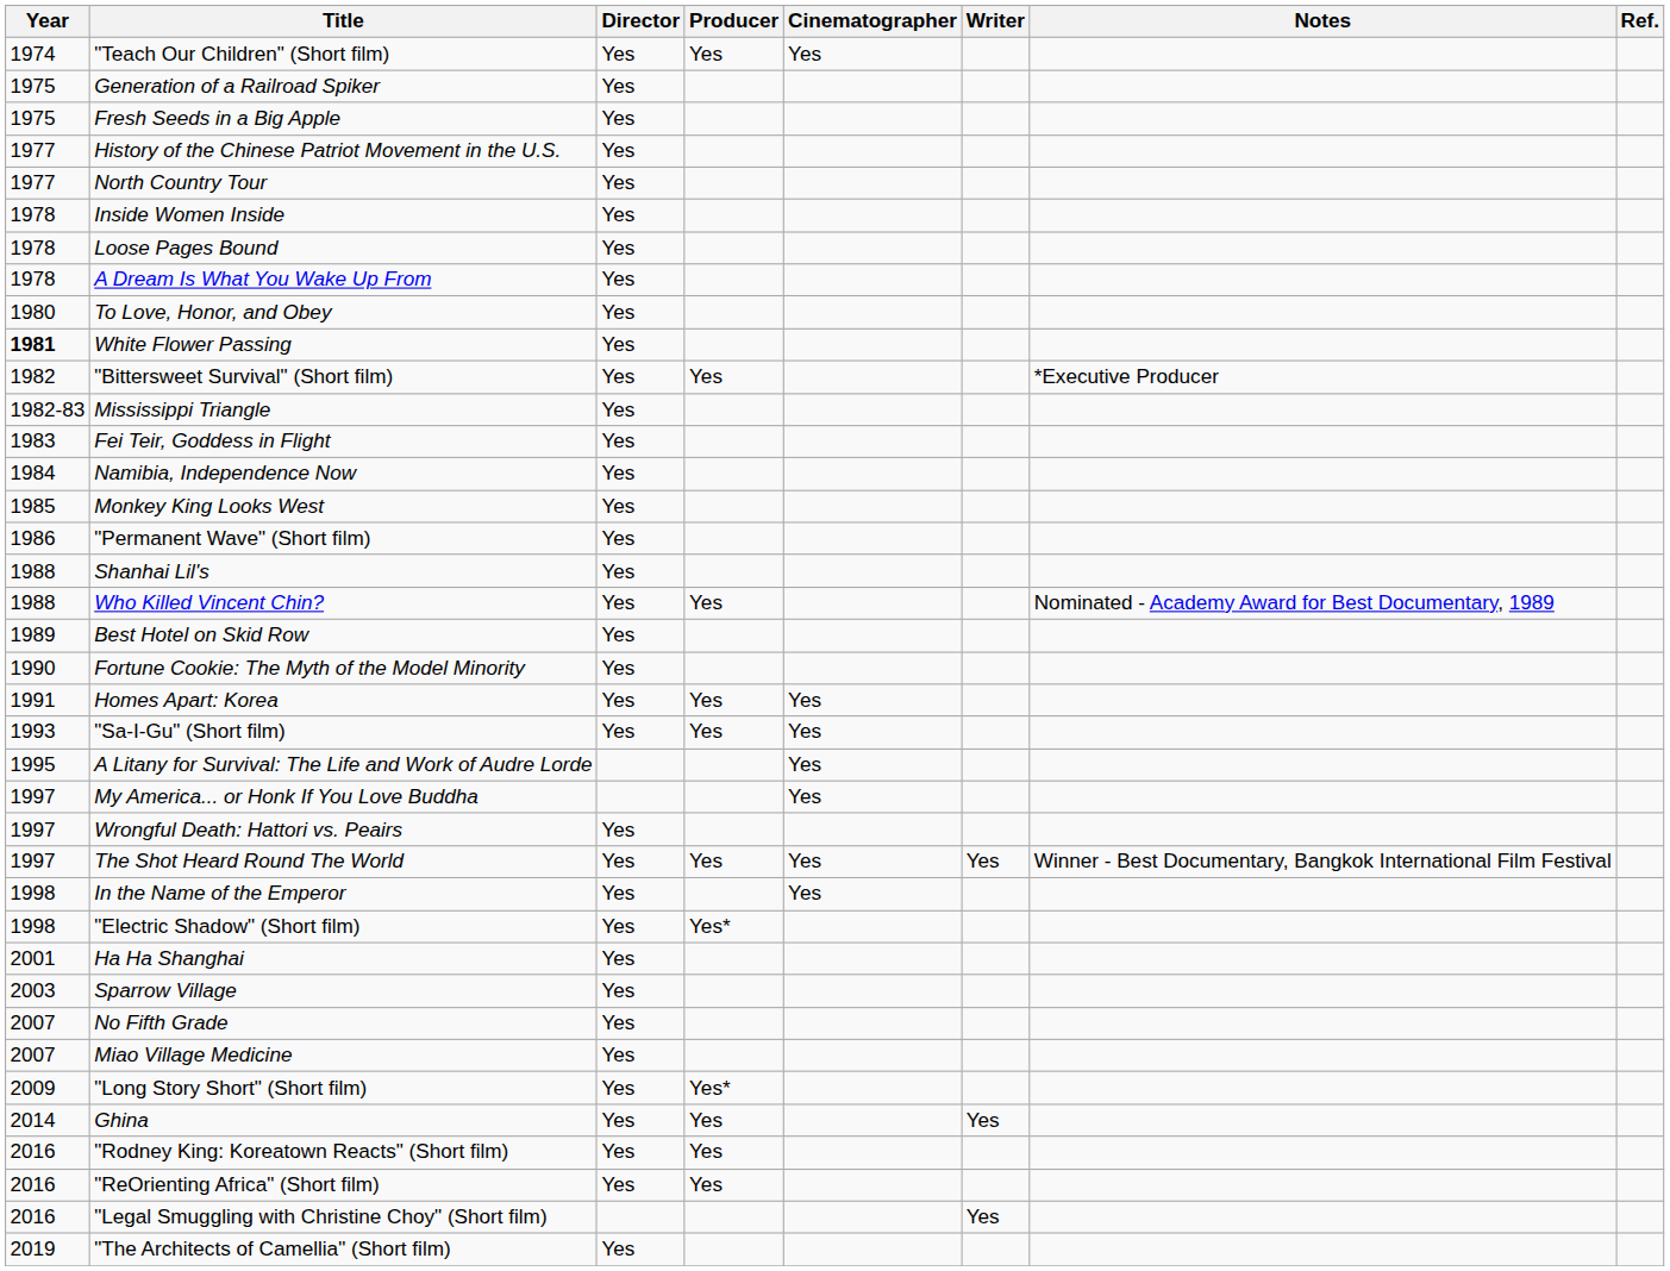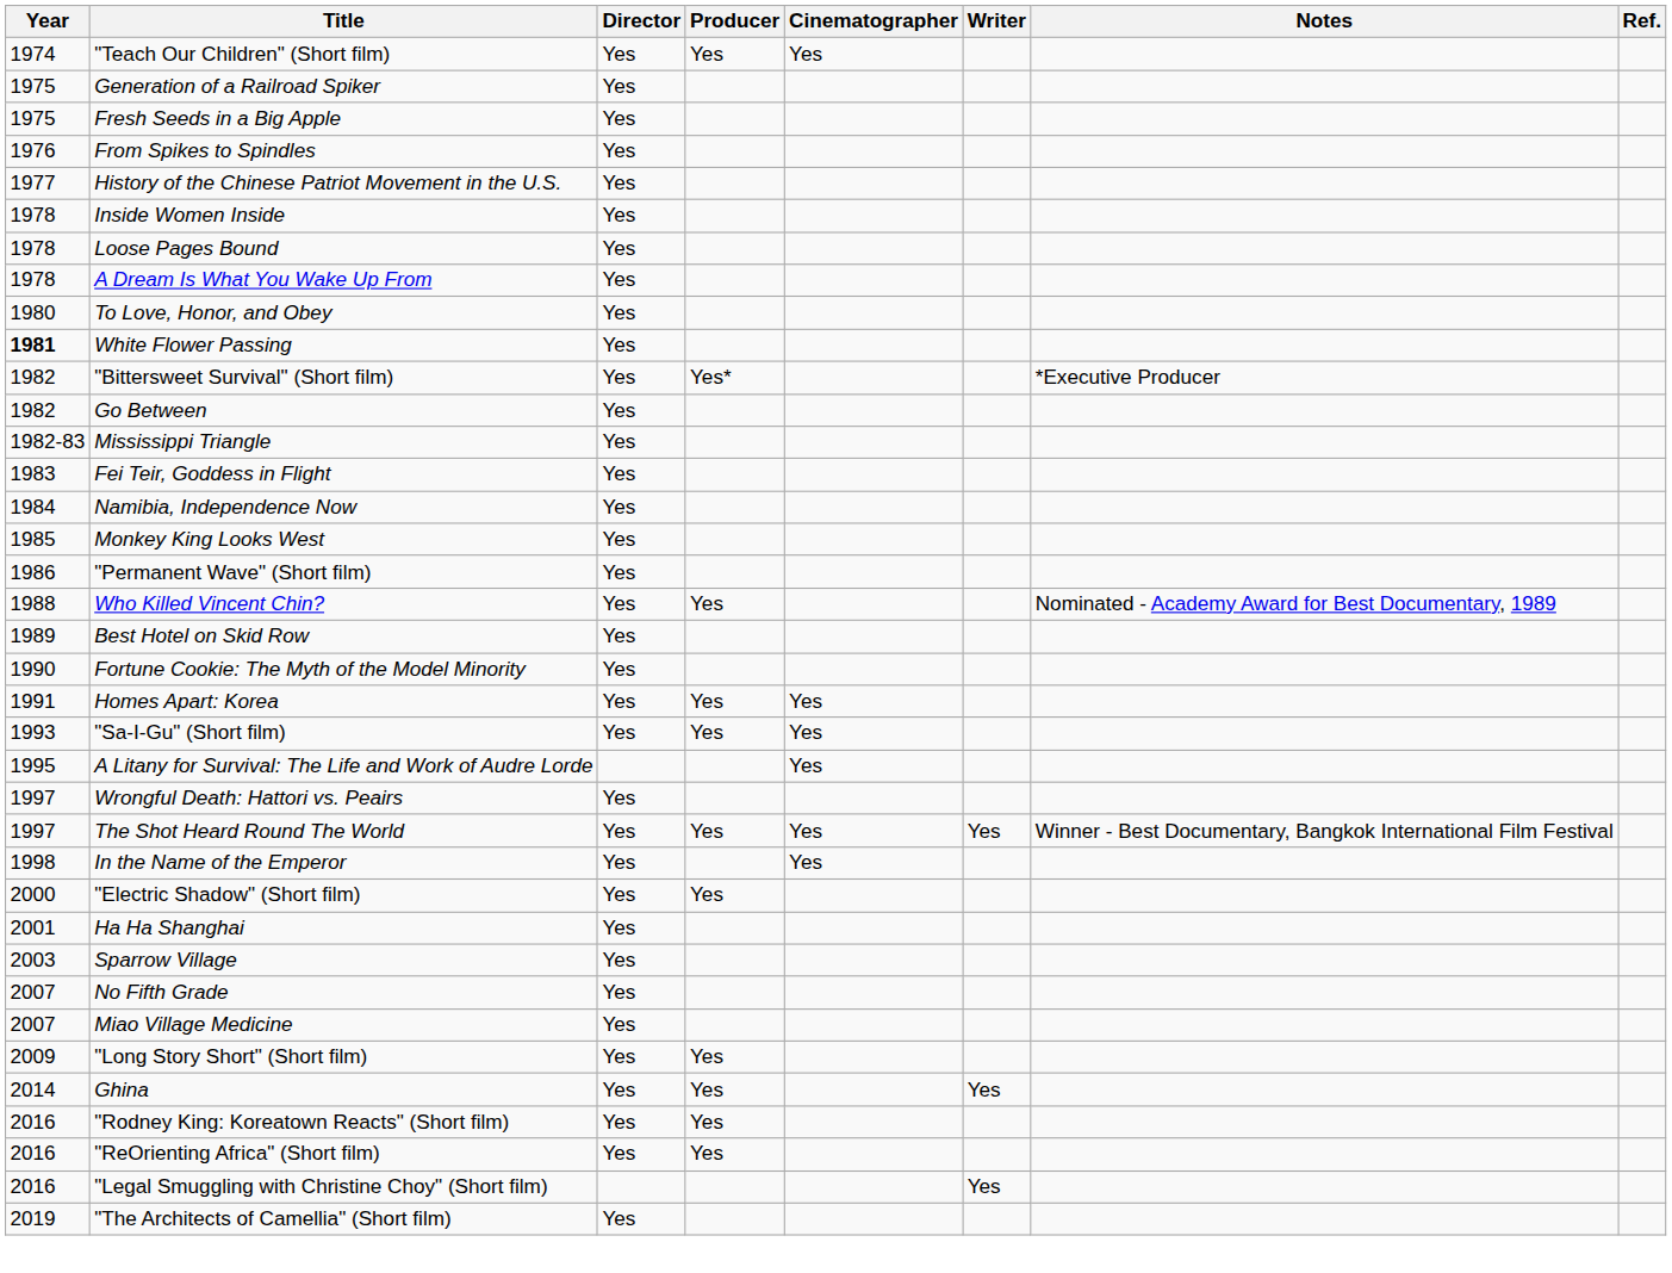+ row: 1976 | From Spikes to Spindles | Yes
- row: 1977 | North Country Tour | Yes
"Bittersweet Survival" (Short film) | Producer: Yes -> Yes*
+ row: 1982 | Go Between | Yes
- row: 1988 | Shanhai Lil's | Yes
- row: 1997 | My America... or Honk If You Love Buddha | Yes
"Electric Shadow" (Short film) | Year: 1998 -> 2000
"Electric Shadow" (Short film) | Producer: Yes* -> Yes
"Long Story Short" (Short film) | Producer: Yes* -> Yes
